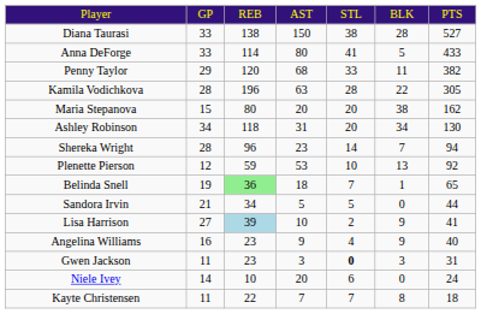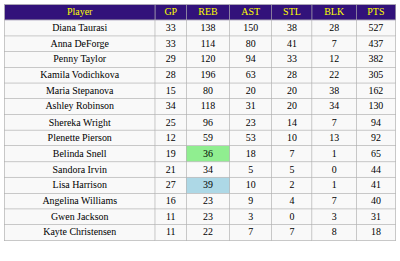Anna DeForge | column 6: 5 -> 7
Anna DeForge | column 7: 433 -> 437
Penny Taylor | column 4: 68 -> 94
Penny Taylor | column 6: 11 -> 12
Shereka Wright | column 2: 28 -> 25
Lisa Harrison | column 6: 9 -> 1
Angelina Williams | column 6: 9 -> 7
Gwen Jackson | column 5: bold -> normal
- row: Niele Ivey | 14 | 10 | 20 | 6 | 0 | 24
